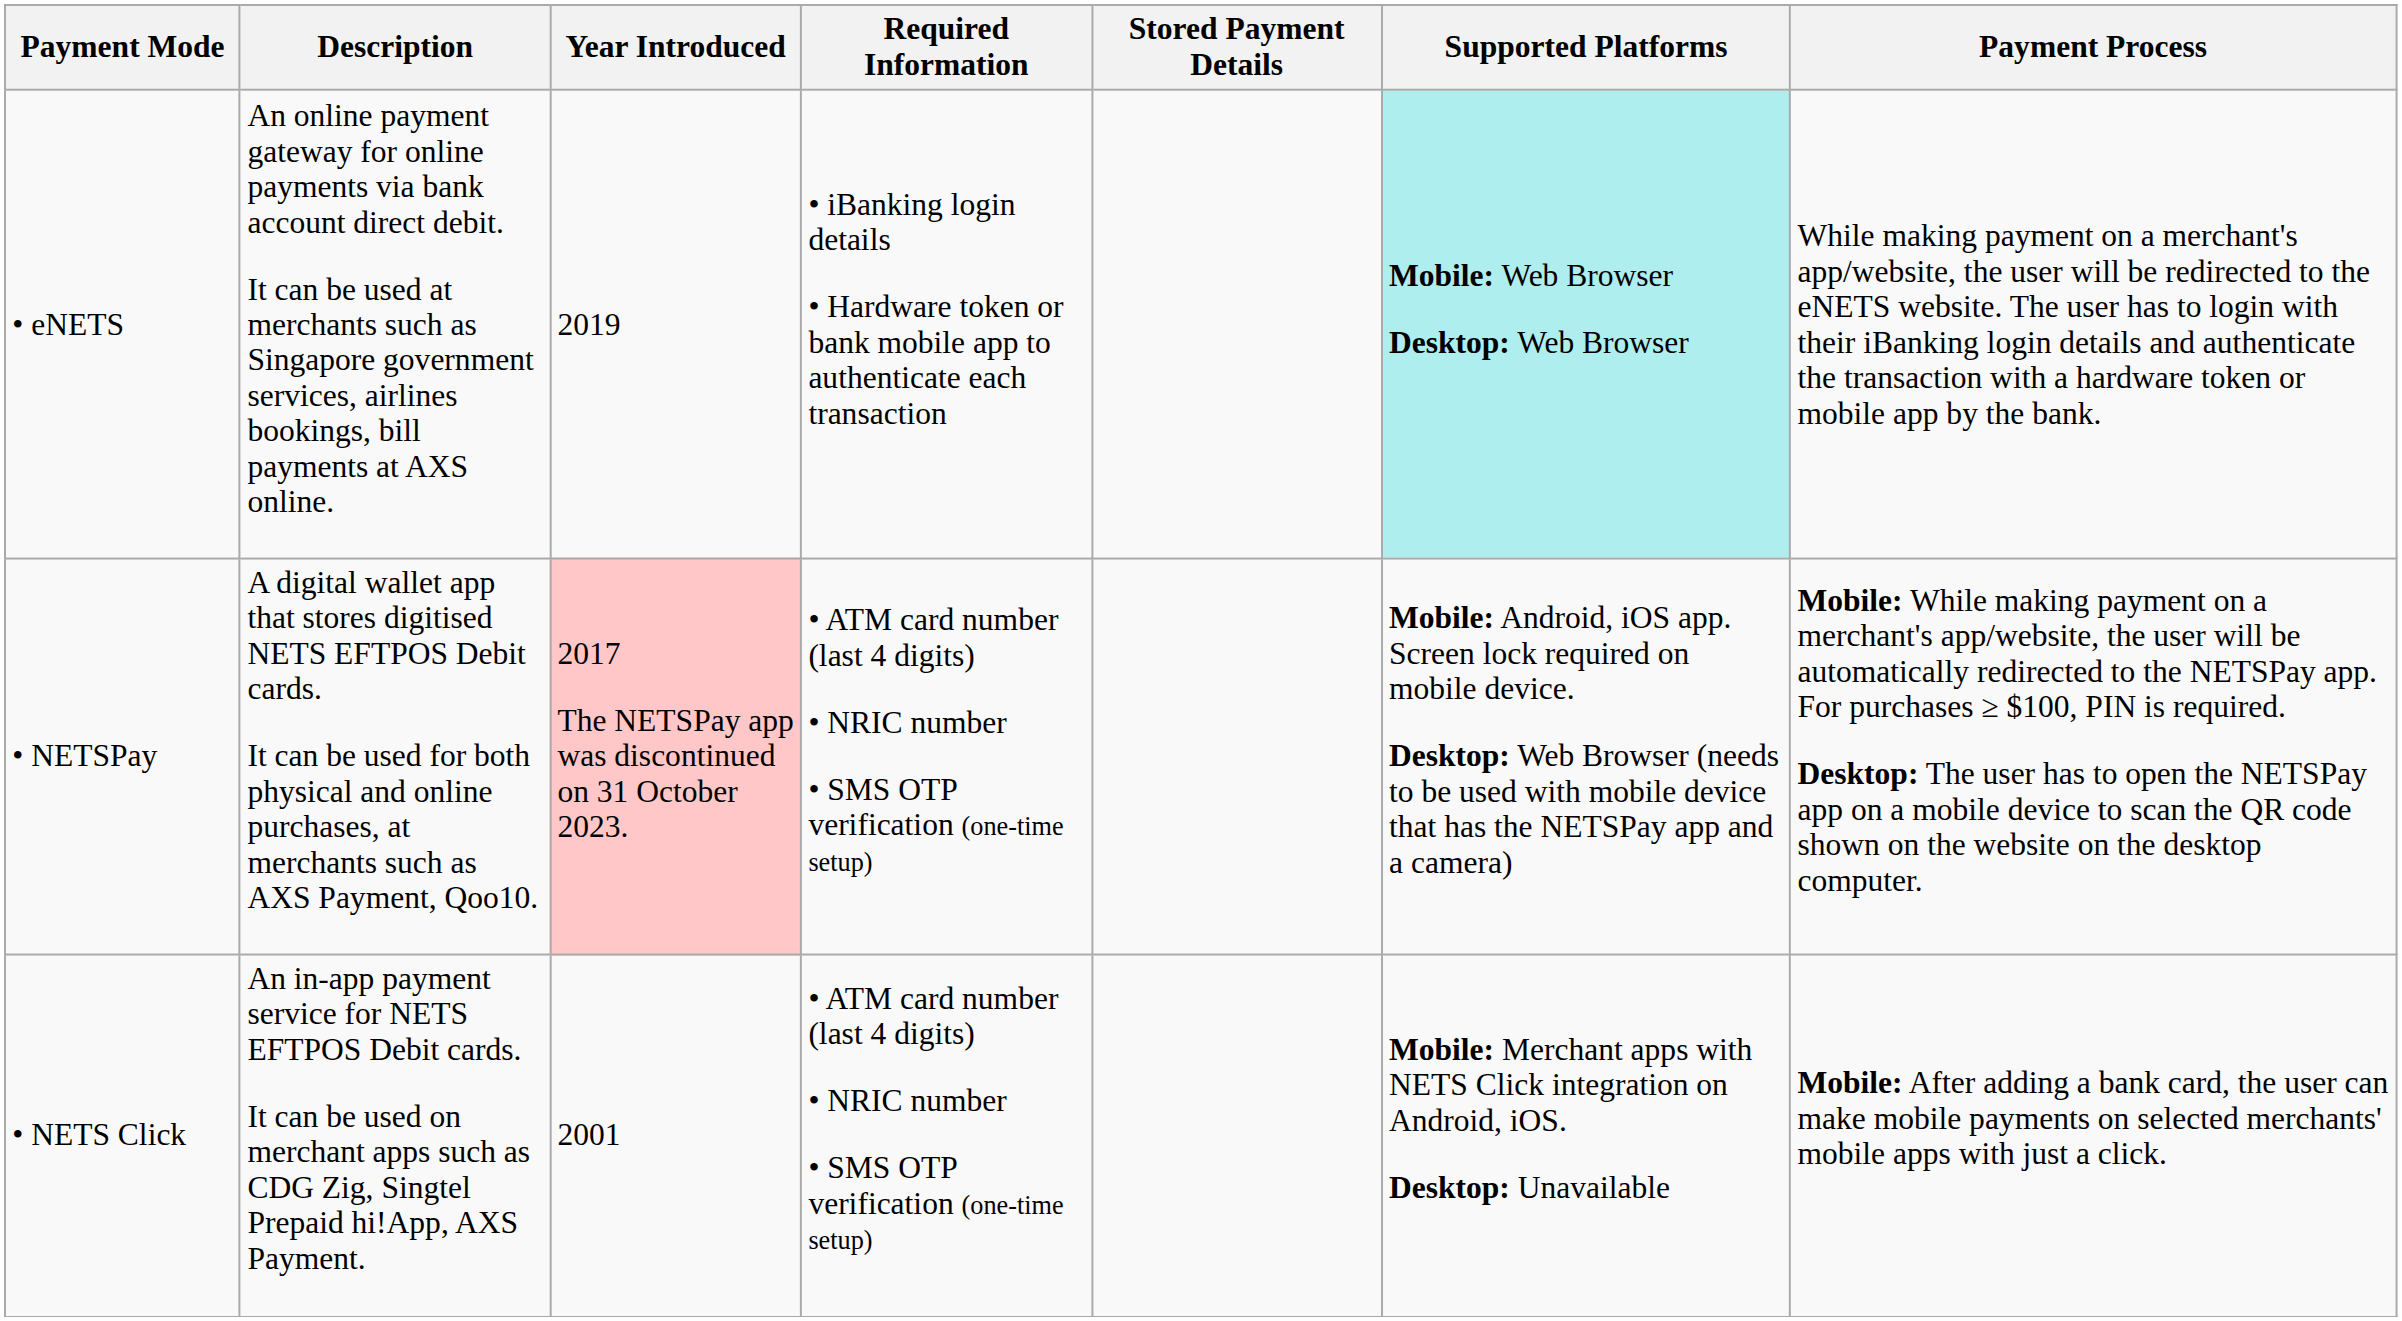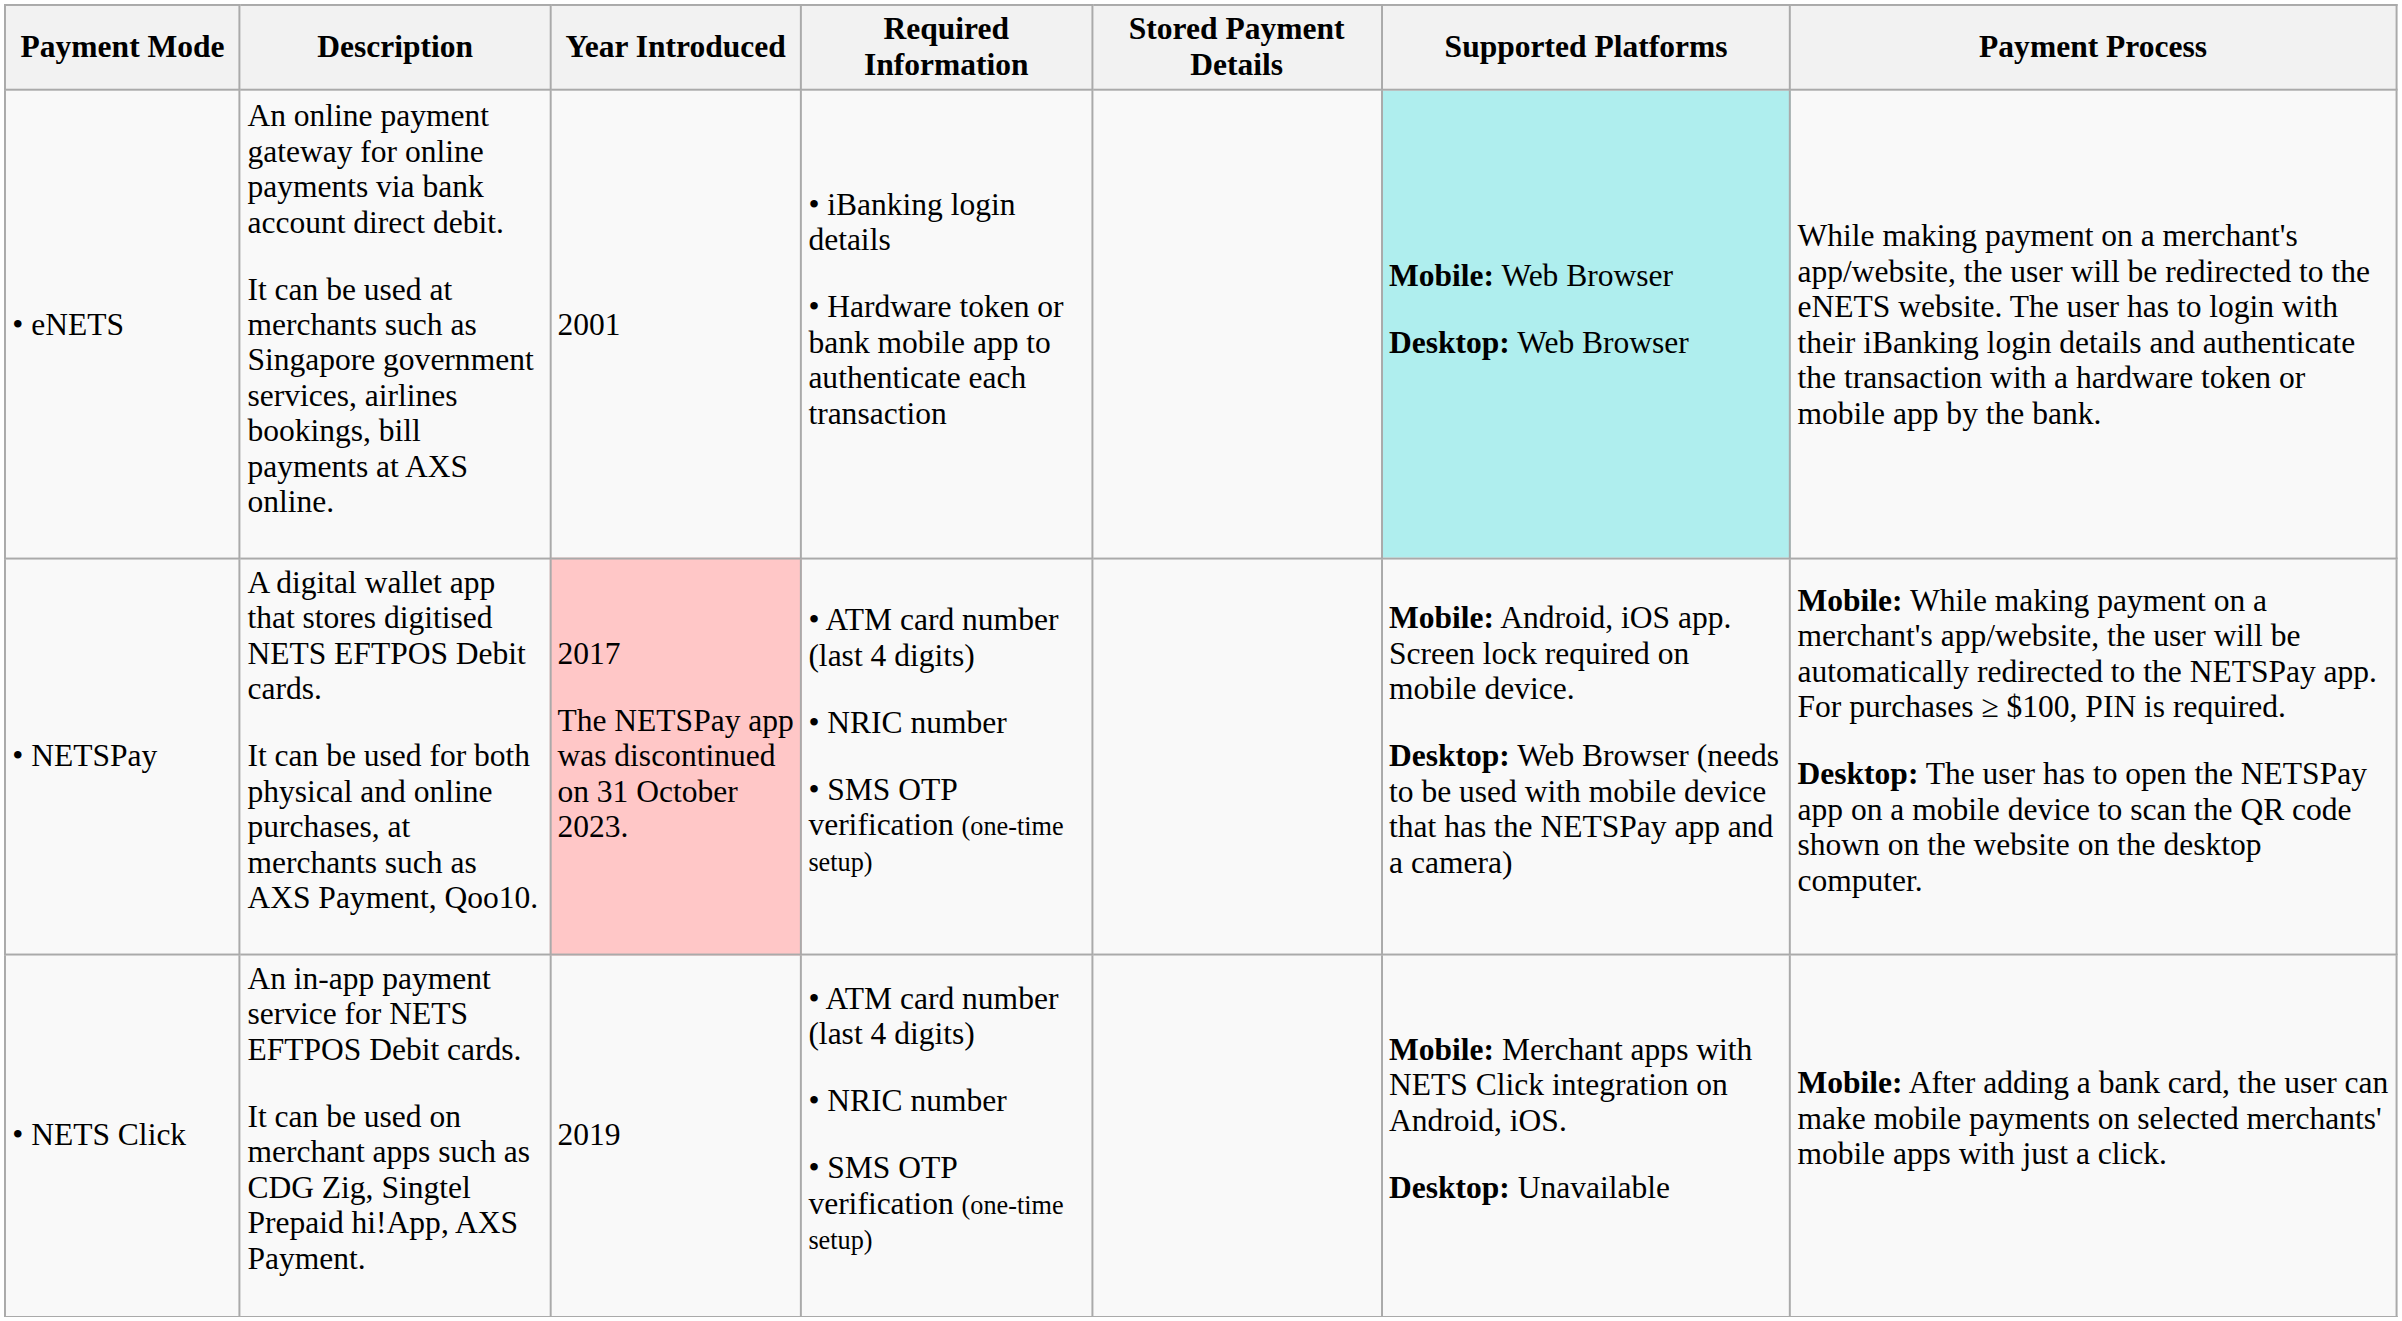• eNETS | Year Introduced: 2019 -> 2001
• NETS Click | Year Introduced: 2001 -> 2019
